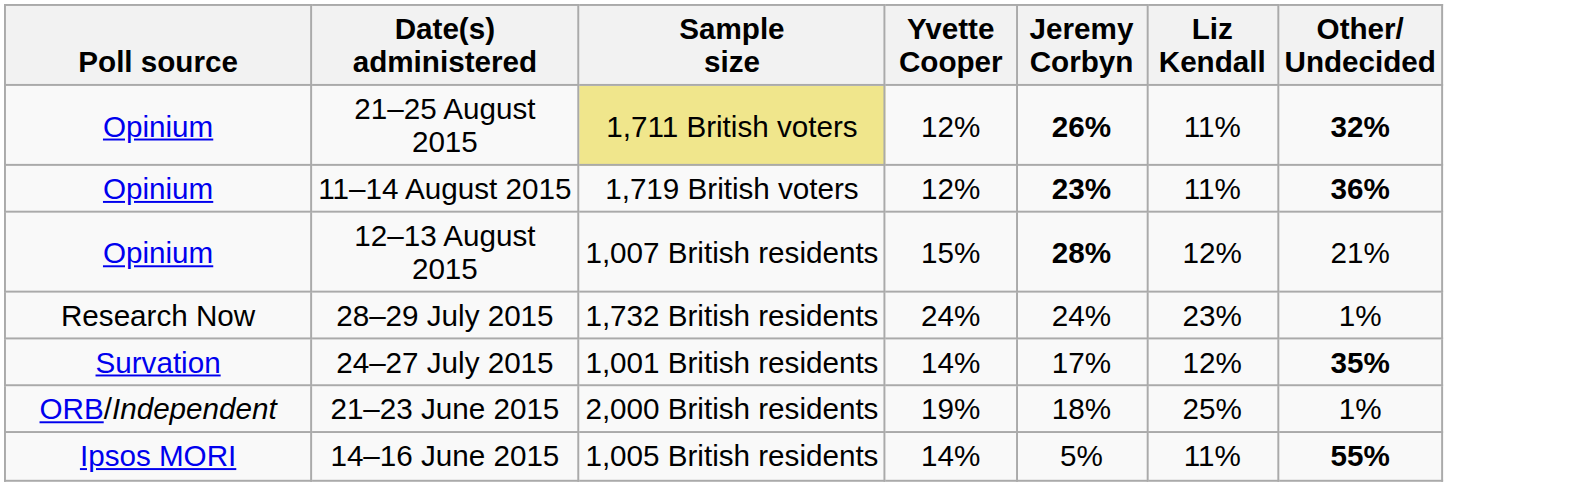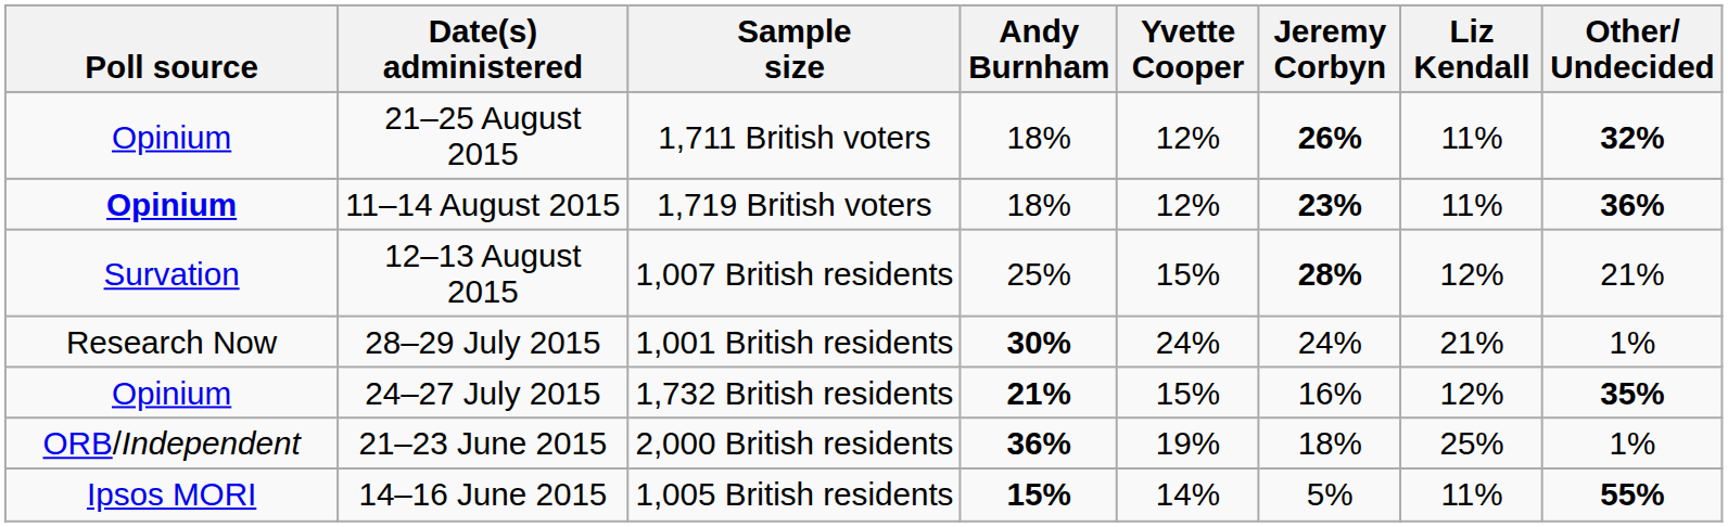+ column: Andy Burnham | 18% | 18% | 25% | 30% | 21% | 36% | 15%
21–25 August 2015 | Sample size: khaki background -> no background
11–14 August 2015 | Poll source: normal -> bold
12–13 August 2015 | Poll source: Opinium -> Survation
28–29 July 2015 | Sample size: 1,732 British residents -> 1,001 British residents
28–29 July 2015 | Liz Kendall: 23% -> 21%
24–27 July 2015 | Poll source: Survation -> Opinium
24–27 July 2015 | Sample size: 1,001 British residents -> 1,732 British residents
24–27 July 2015 | Yvette Cooper: 14% -> 15%
24–27 July 2015 | Jeremy Corbyn: 17% -> 16%
